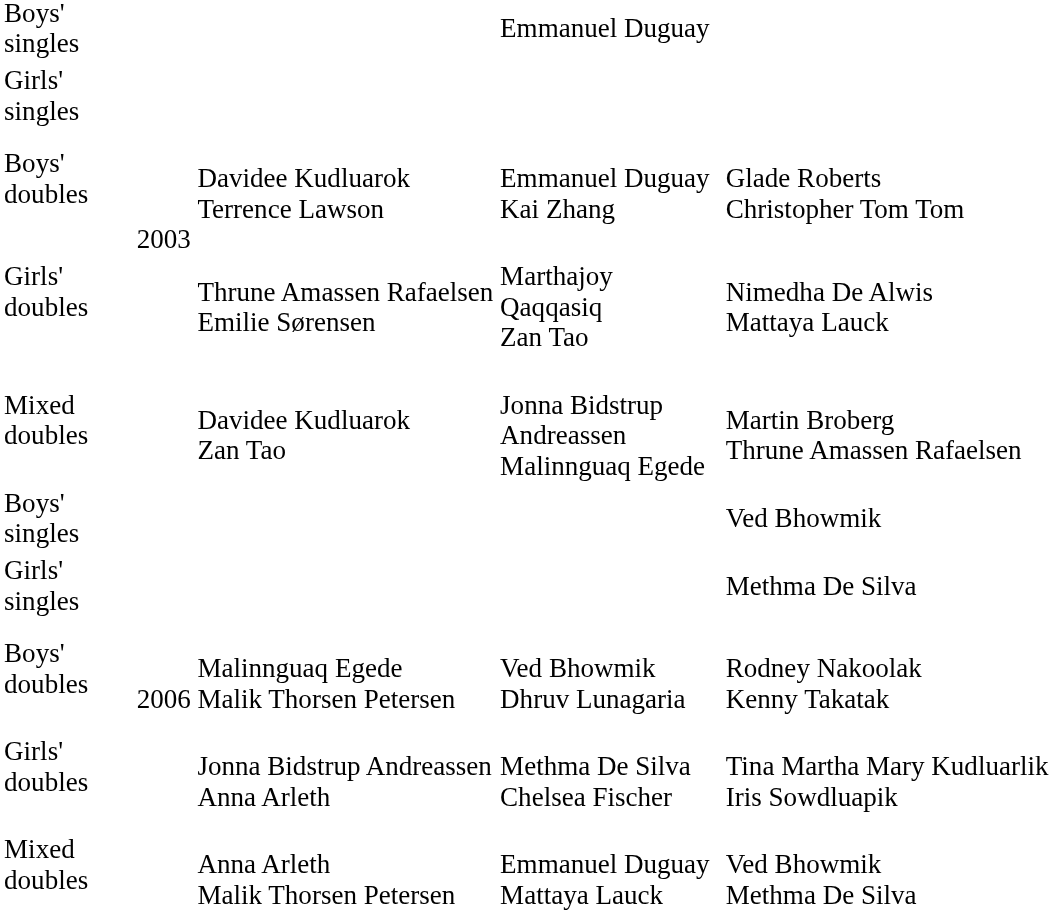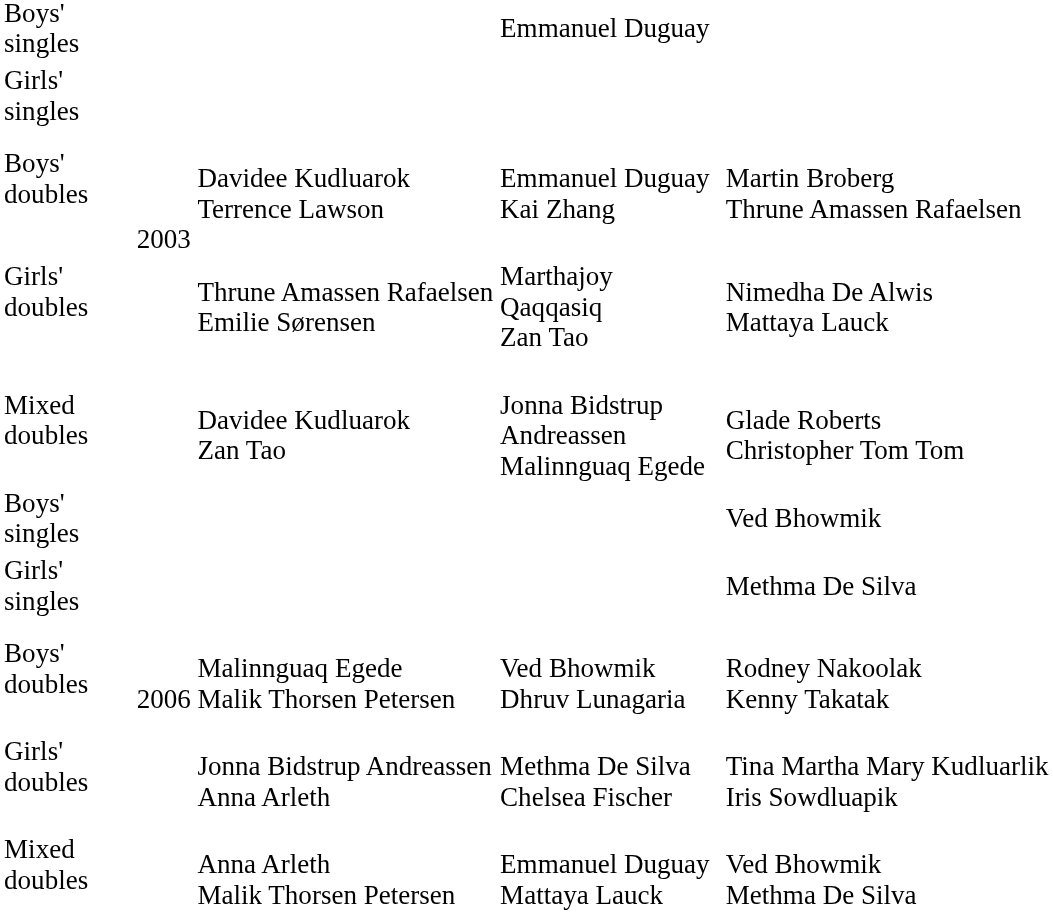Davidee Kudluarok Terrence Lawson | column 5: Glade Roberts Christopher Tom Tom -> Martin Broberg Thrune Amassen Rafaelsen
Davidee Kudluarok Zan Tao | column 5: Martin Broberg Thrune Amassen Rafaelsen -> Glade Roberts Christopher Tom Tom
